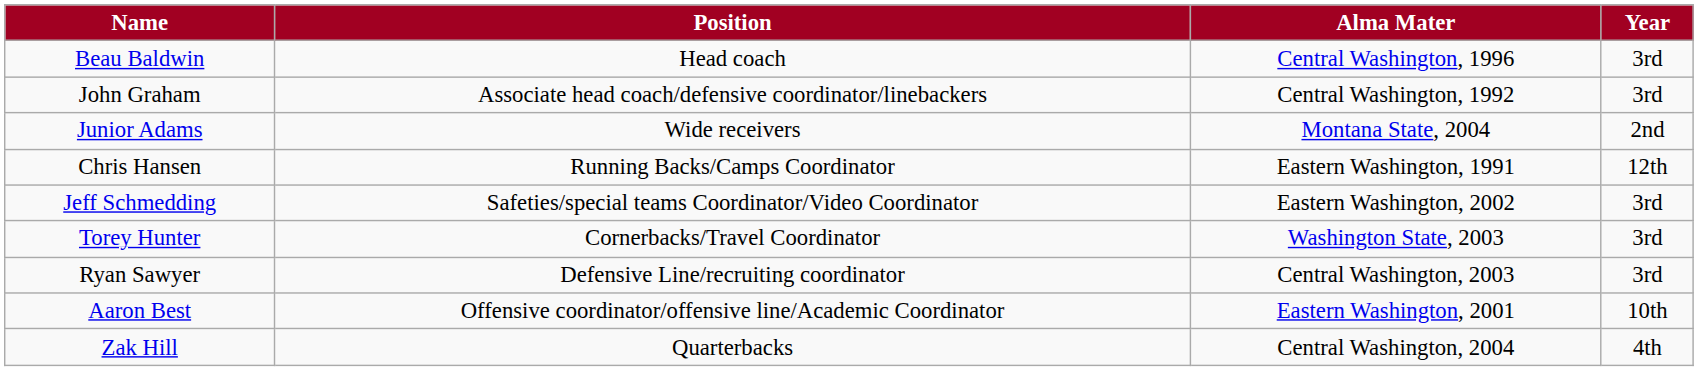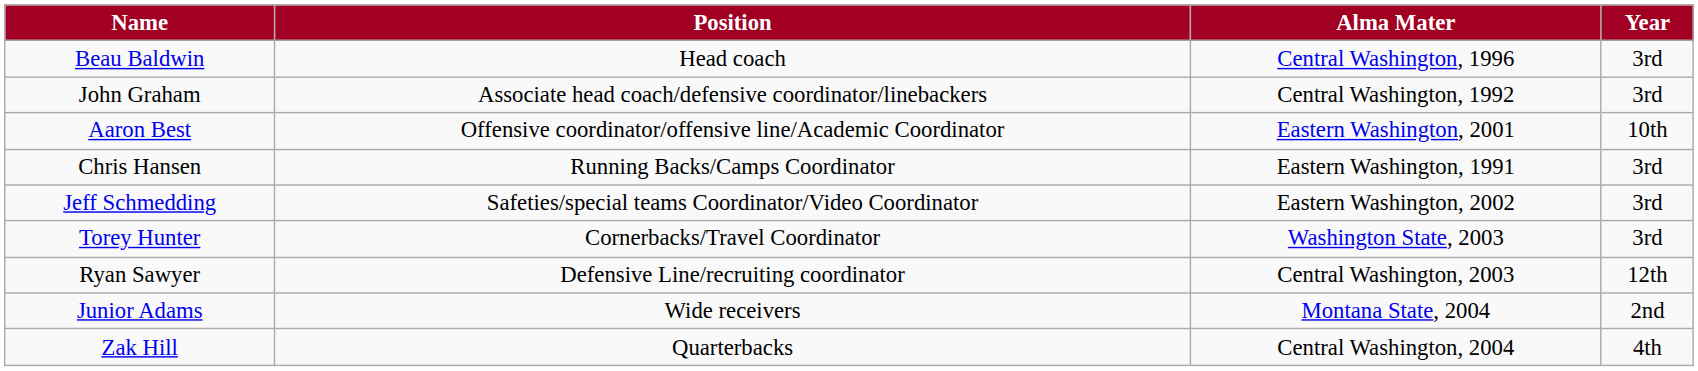rows swapped: Aaron Best <-> Junior Adams
Chris Hansen | Year: 12th -> 3rd
Ryan Sawyer | Year: 3rd -> 12th
